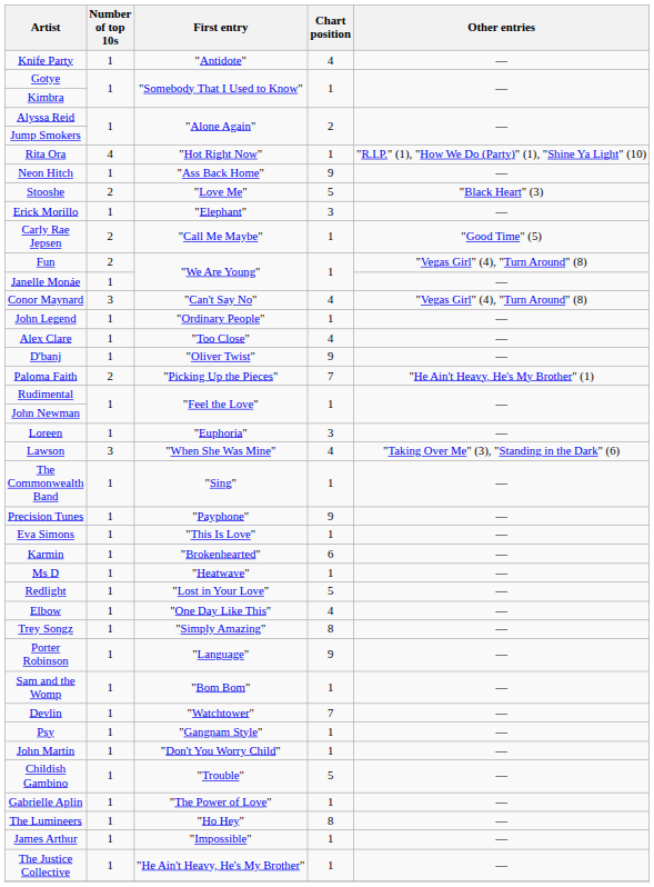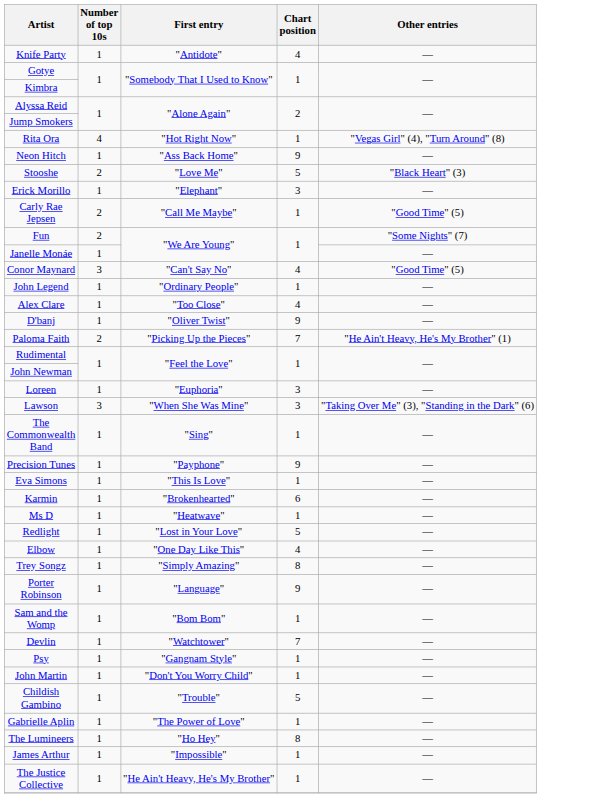Rita Ora | Other entries: "R.I.P." (1), "How We Do (Party)" (1), "Shine Ya Light" (10) -> "Vegas Girl" (4), "Turn Around" (8)
Fun | Other entries: "Vegas Girl" (4), "Turn Around" (8) -> "Some Nights" (7)
Conor Maynard | Other entries: "Vegas Girl" (4), "Turn Around" (8) -> "Good Time" (5)
Lawson | Chart position: 4 -> 3
